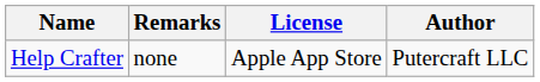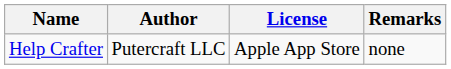columns swapped: Author <-> Remarks
